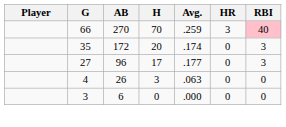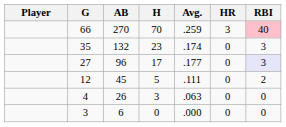35 | AB: 172 -> 132
35 | H: 20 -> 23
27 | RBI: no background -> lavender background
+ row: 12 | 45 | 5 | .111 | 0 | 2
